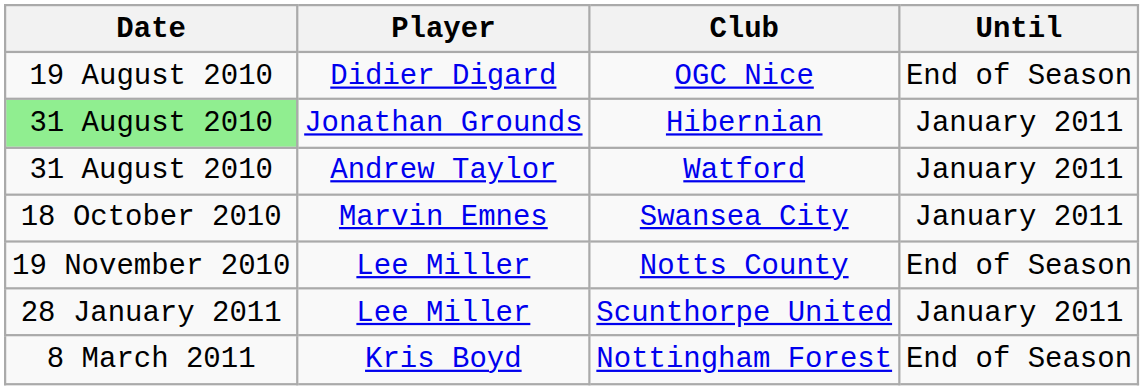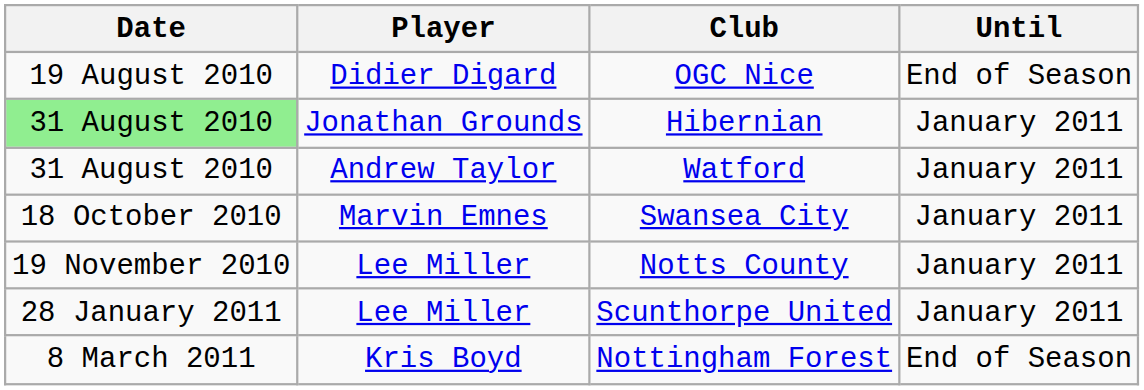Notts County | Until: End of Season -> January 2011
